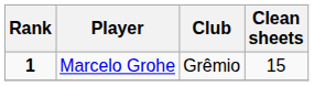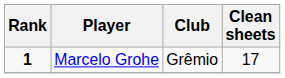Marcelo Grohe | Clean sheets: 15 -> 17
